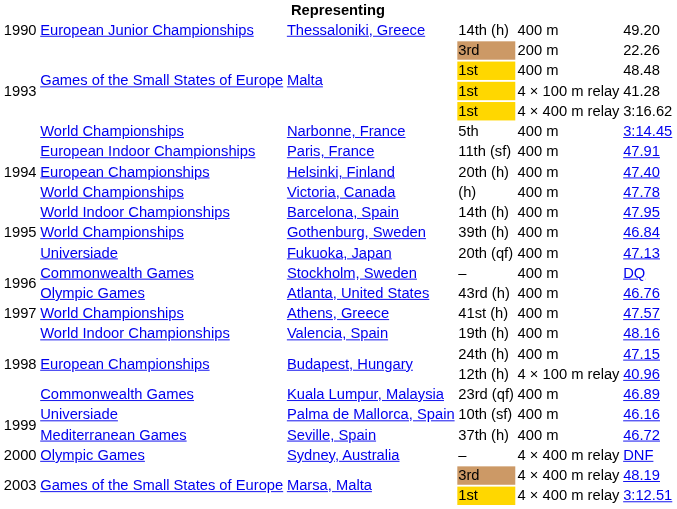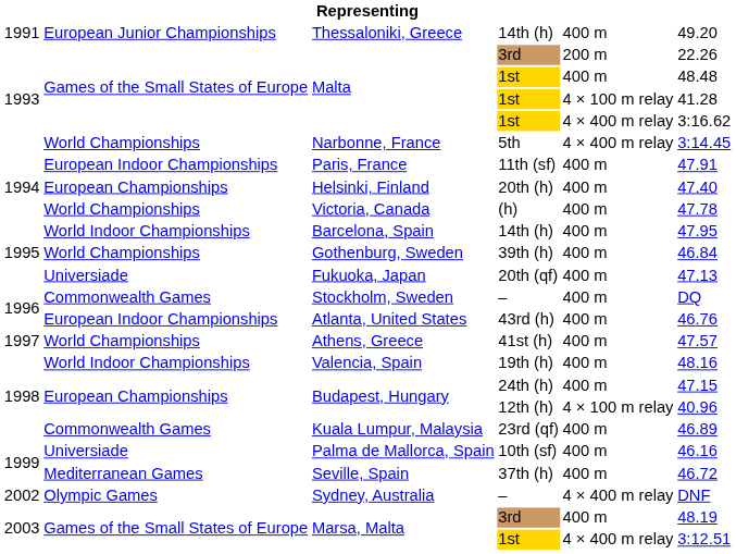Thessaloniki, Greece | column 1: 1990 -> 1991
Narbonne, France | column 5: 400 m -> 4 × 400 m relay
Atlanta, United States | column 2: Olympic Games -> European Indoor Championships
Sydney, Australia | column 1: 2000 -> 2002
Marsa, Malta / 3rd | column 5: 4 × 400 m relay -> 400 m
